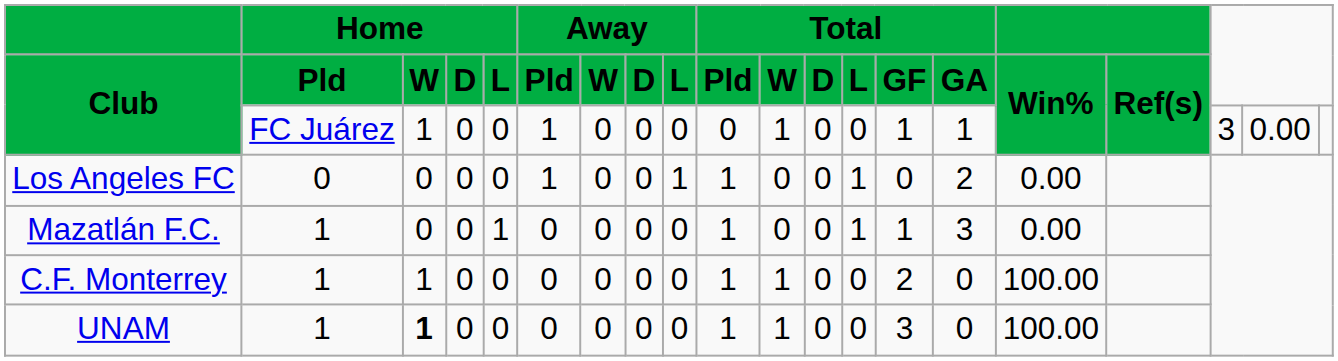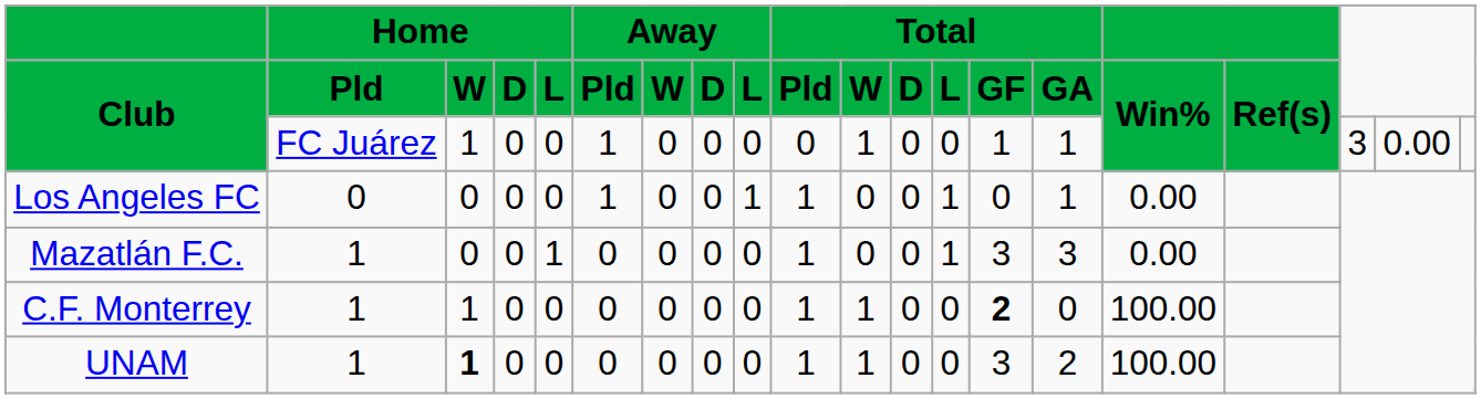Los Angeles FC | Total / GA: 2 -> 1
Mazatlán F.C. | Total / GF: 1 -> 3
C.F. Monterrey | Total / GF: normal -> bold
UNAM | Total / GA: 0 -> 2
